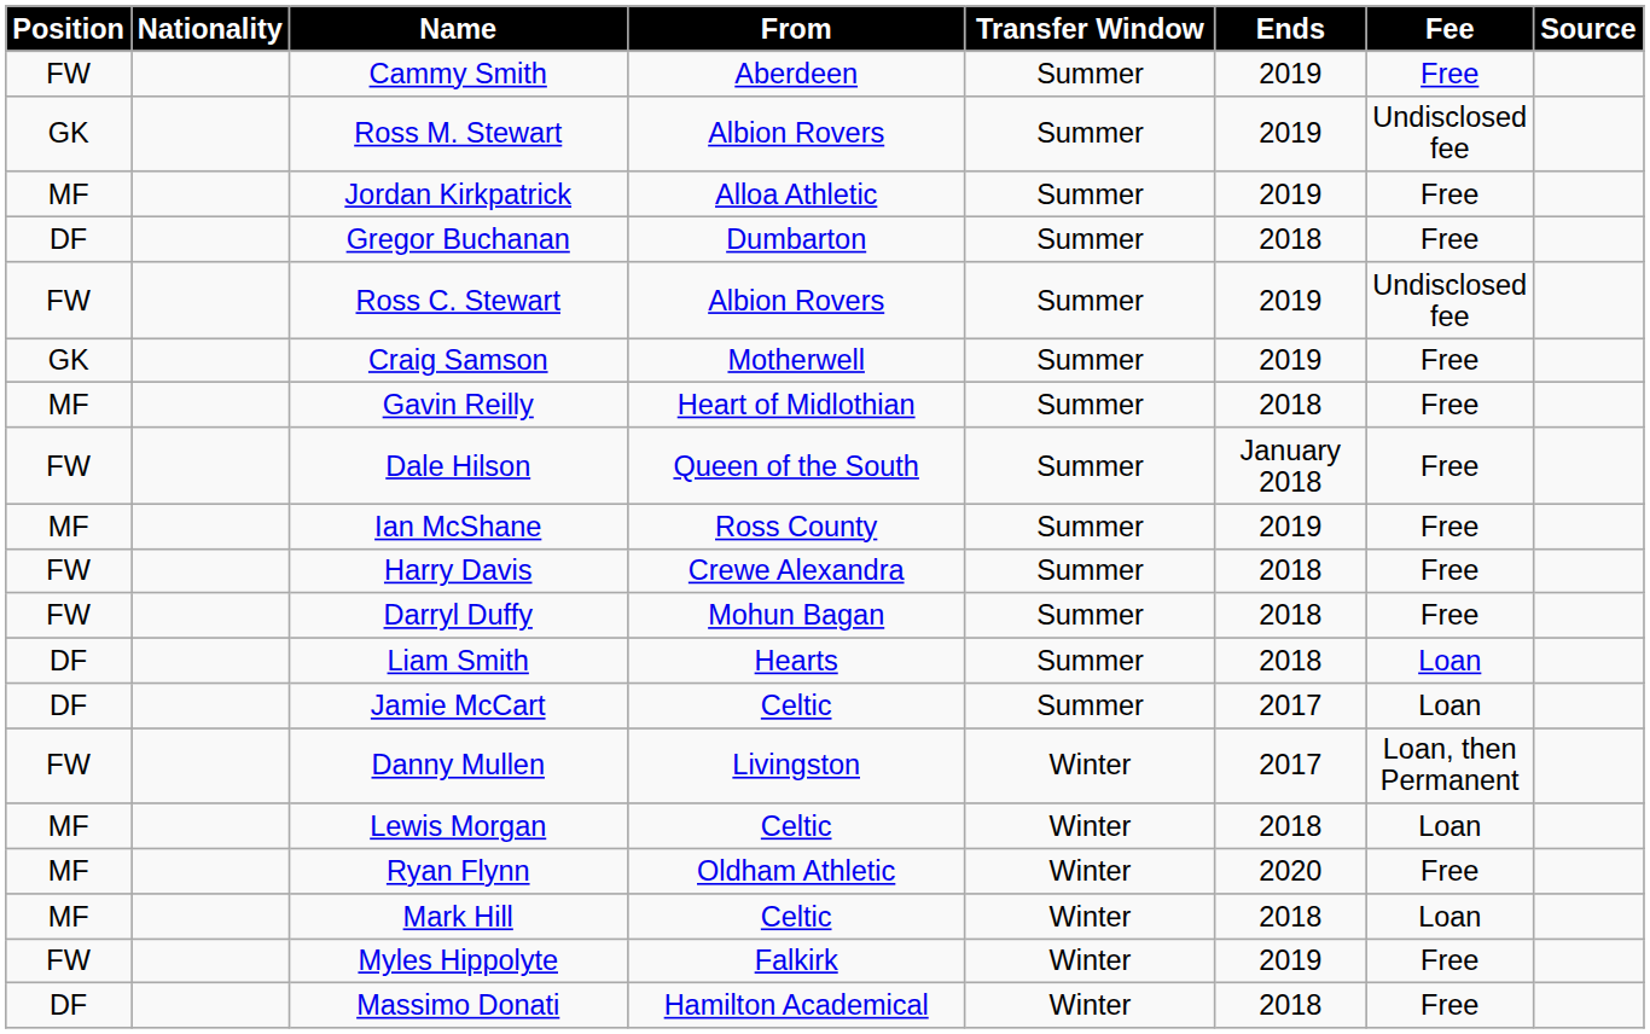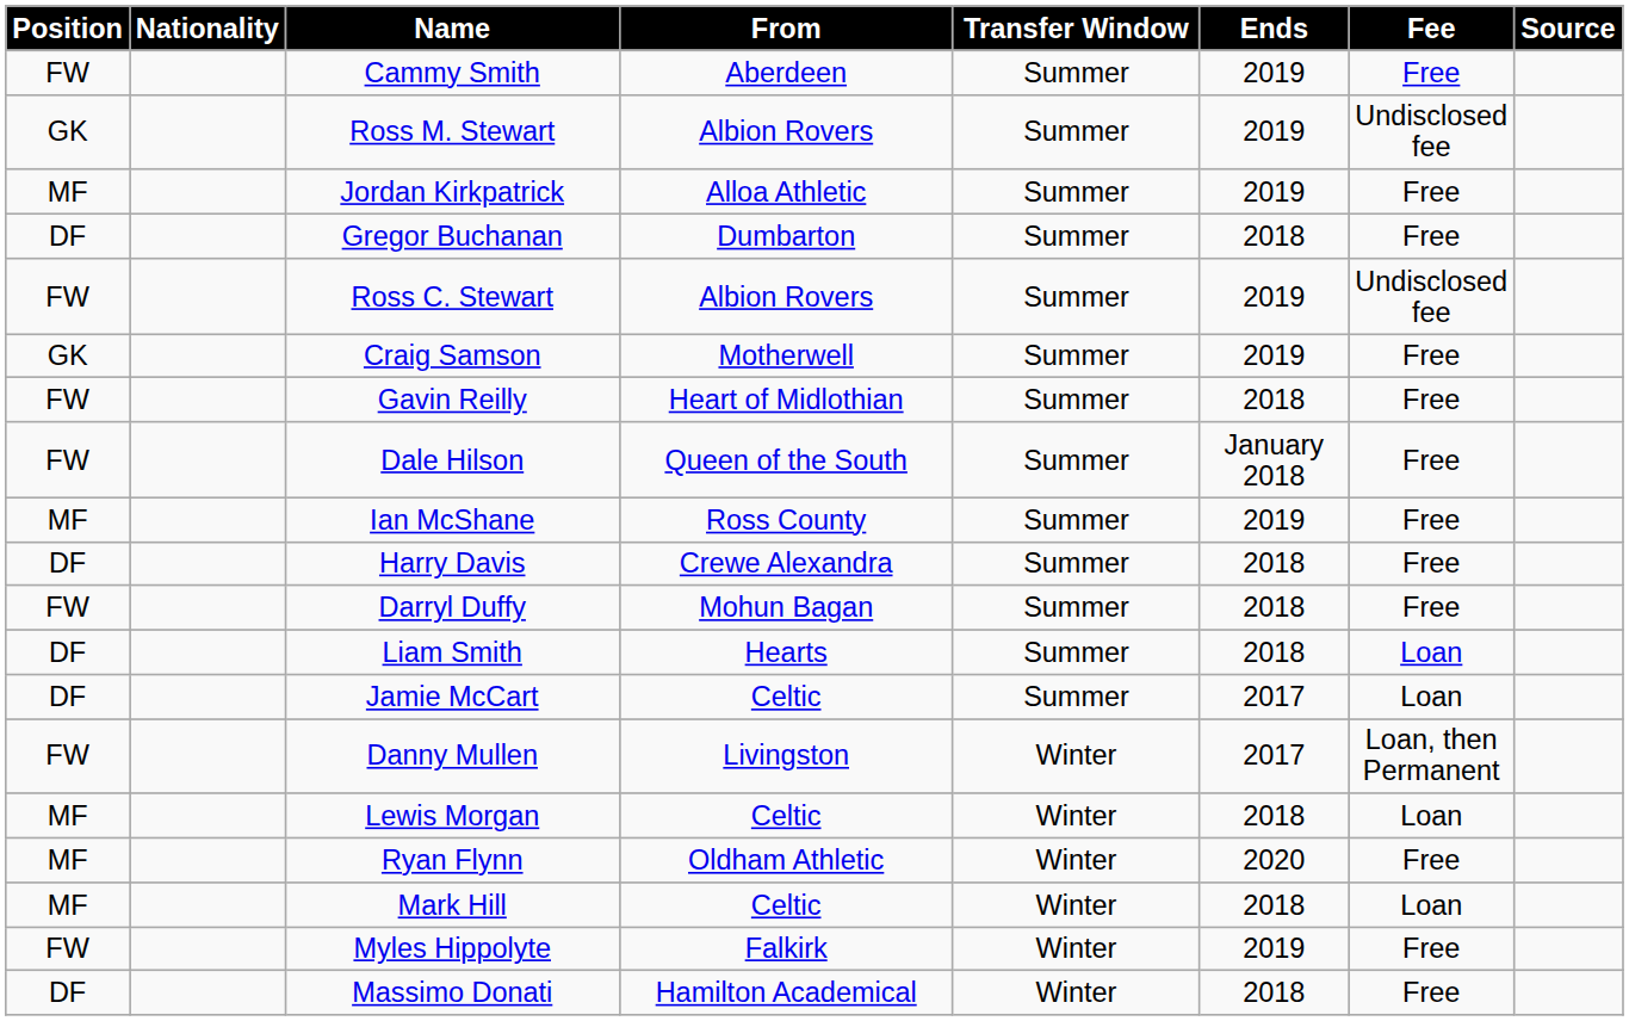Gavin Reilly | Position: MF -> FW
Harry Davis | Position: FW -> DF
